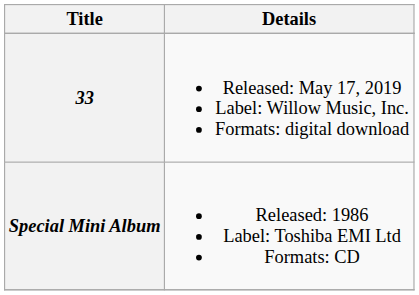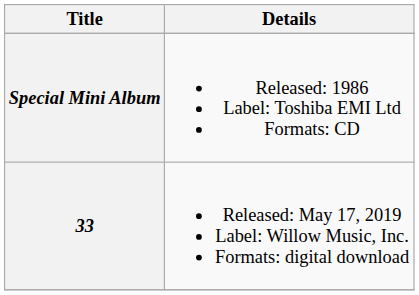rows swapped: Special Mini Album <-> 33
